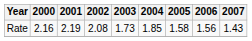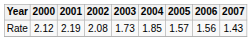Rate | 2000: 2.16 -> 2.12
Rate | 2005: 1.58 -> 1.57
